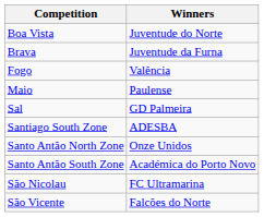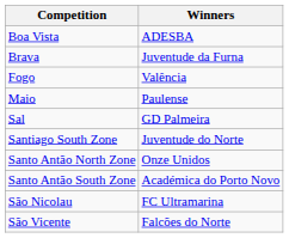Boa Vista | Winners: Juventude do Norte -> ADESBA
Santiago South Zone | Winners: ADESBA -> Juventude do Norte
